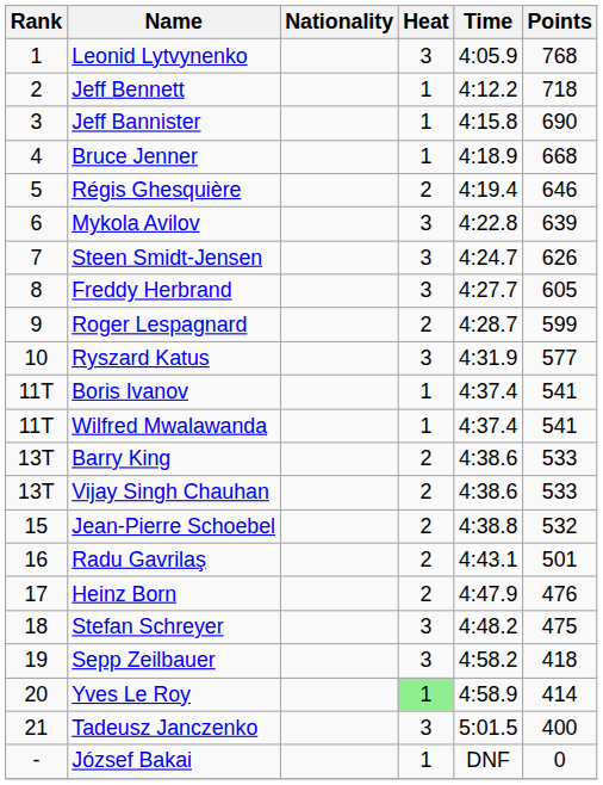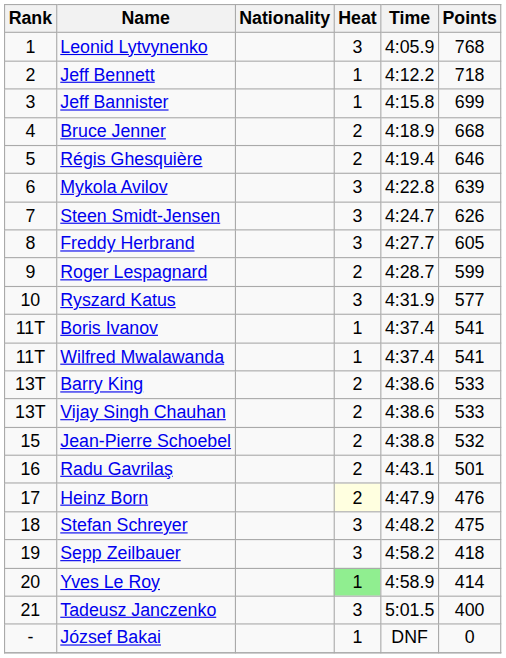Jeff Bannister | Points: 690 -> 699
Bruce Jenner | Heat: 1 -> 2
Heinz Born | Heat: no background -> lightyellow background
